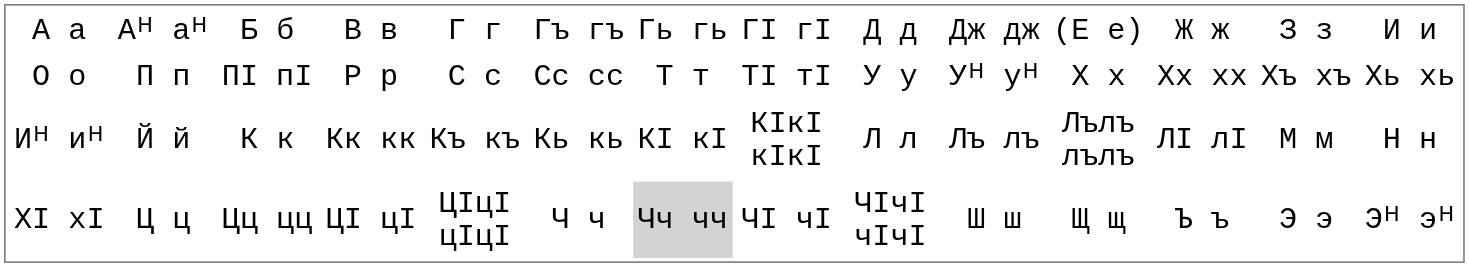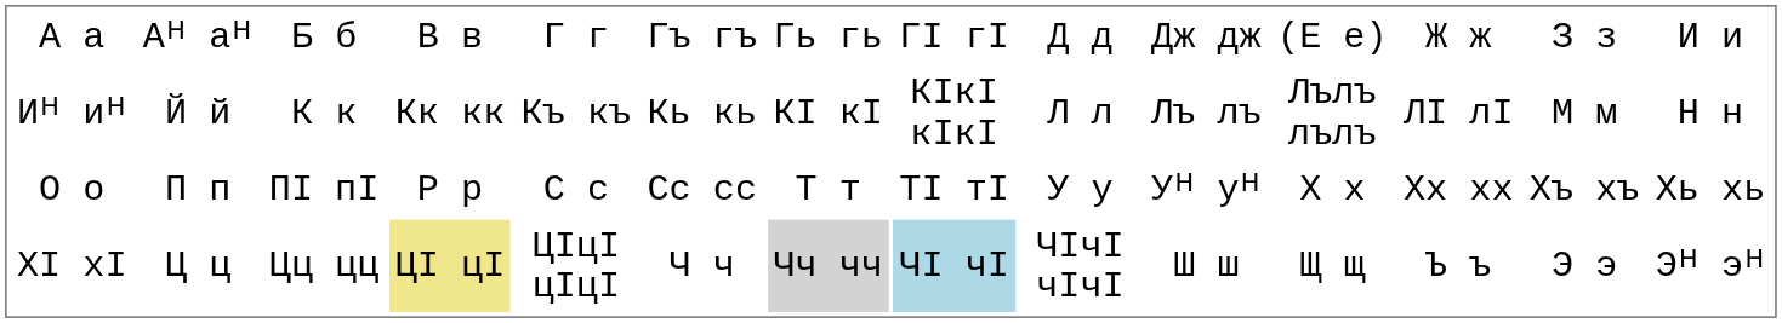rows swapped: Иᴴ иᴴ <-> О о
ХӀ хӀ | column 4: no background -> khaki background
ХӀ хӀ | column 8: no background -> lightblue background
